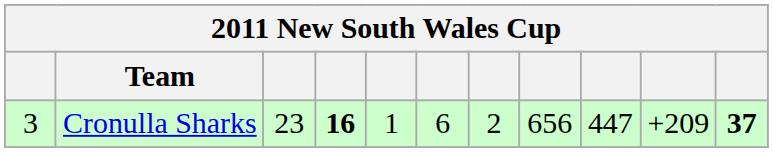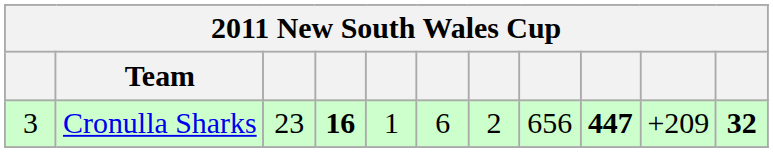Cronulla Sharks | column 9: normal -> bold
Cronulla Sharks | column 11: 37 -> 32
